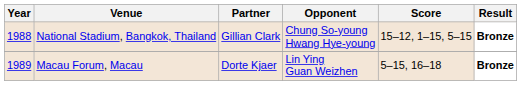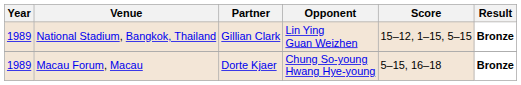National Stadium, Bangkok, Thailand | Year: 1988 -> 1989
National Stadium, Bangkok, Thailand | Opponent: Chung So-young Hwang Hye-young -> Lin Ying Guan Weizhen
Macau Forum, Macau | Opponent: Lin Ying Guan Weizhen -> Chung So-young Hwang Hye-young
